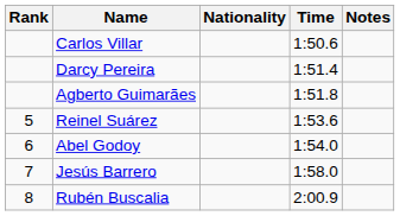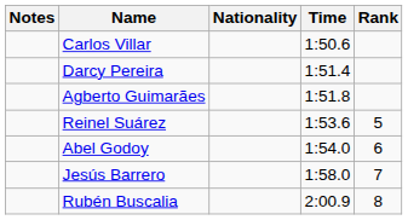columns swapped: Rank <-> Notes
